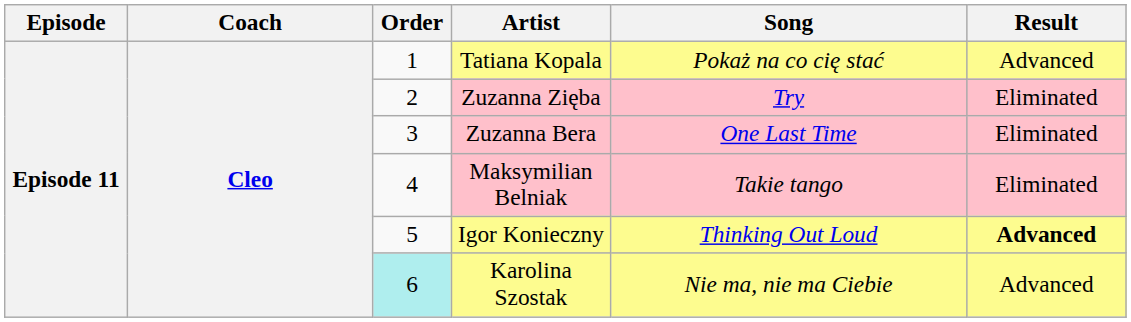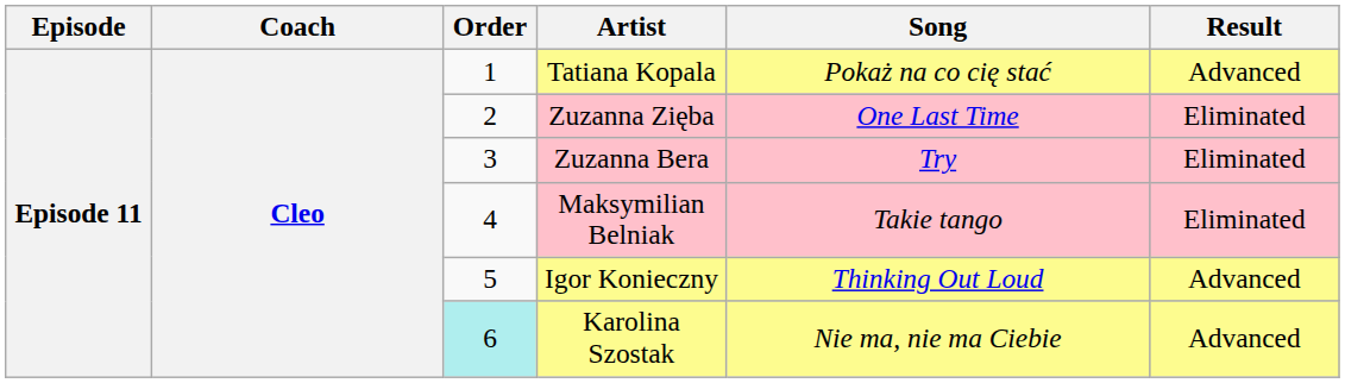Zuzanna Zięba | Song: Try -> One Last Time
Zuzanna Bera | Song: One Last Time -> Try
Igor Konieczny | Result: bold -> normal
